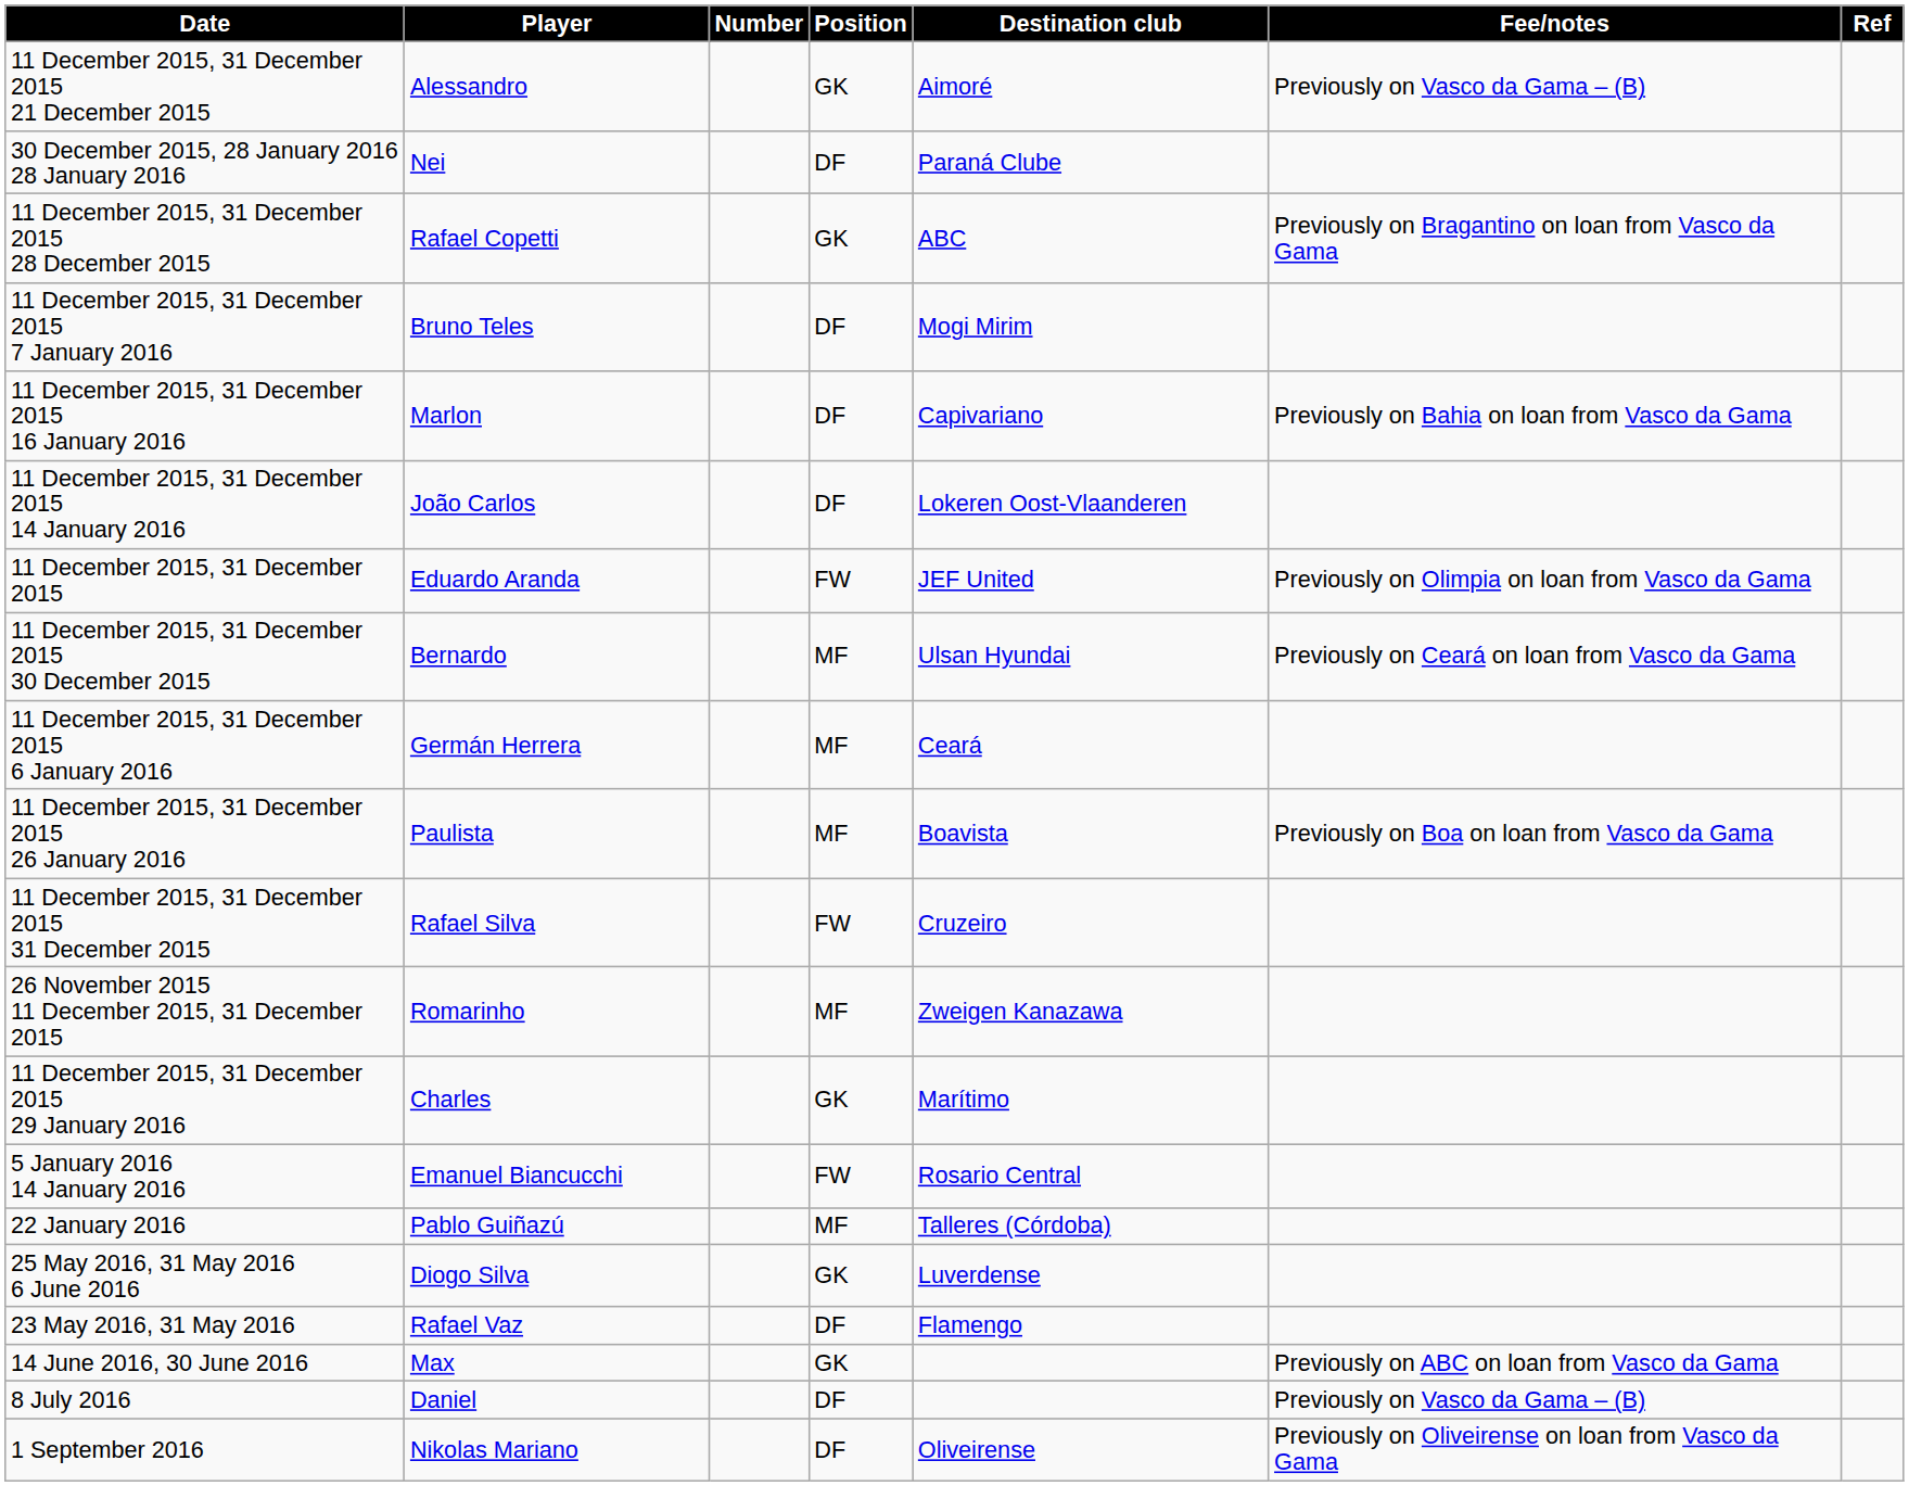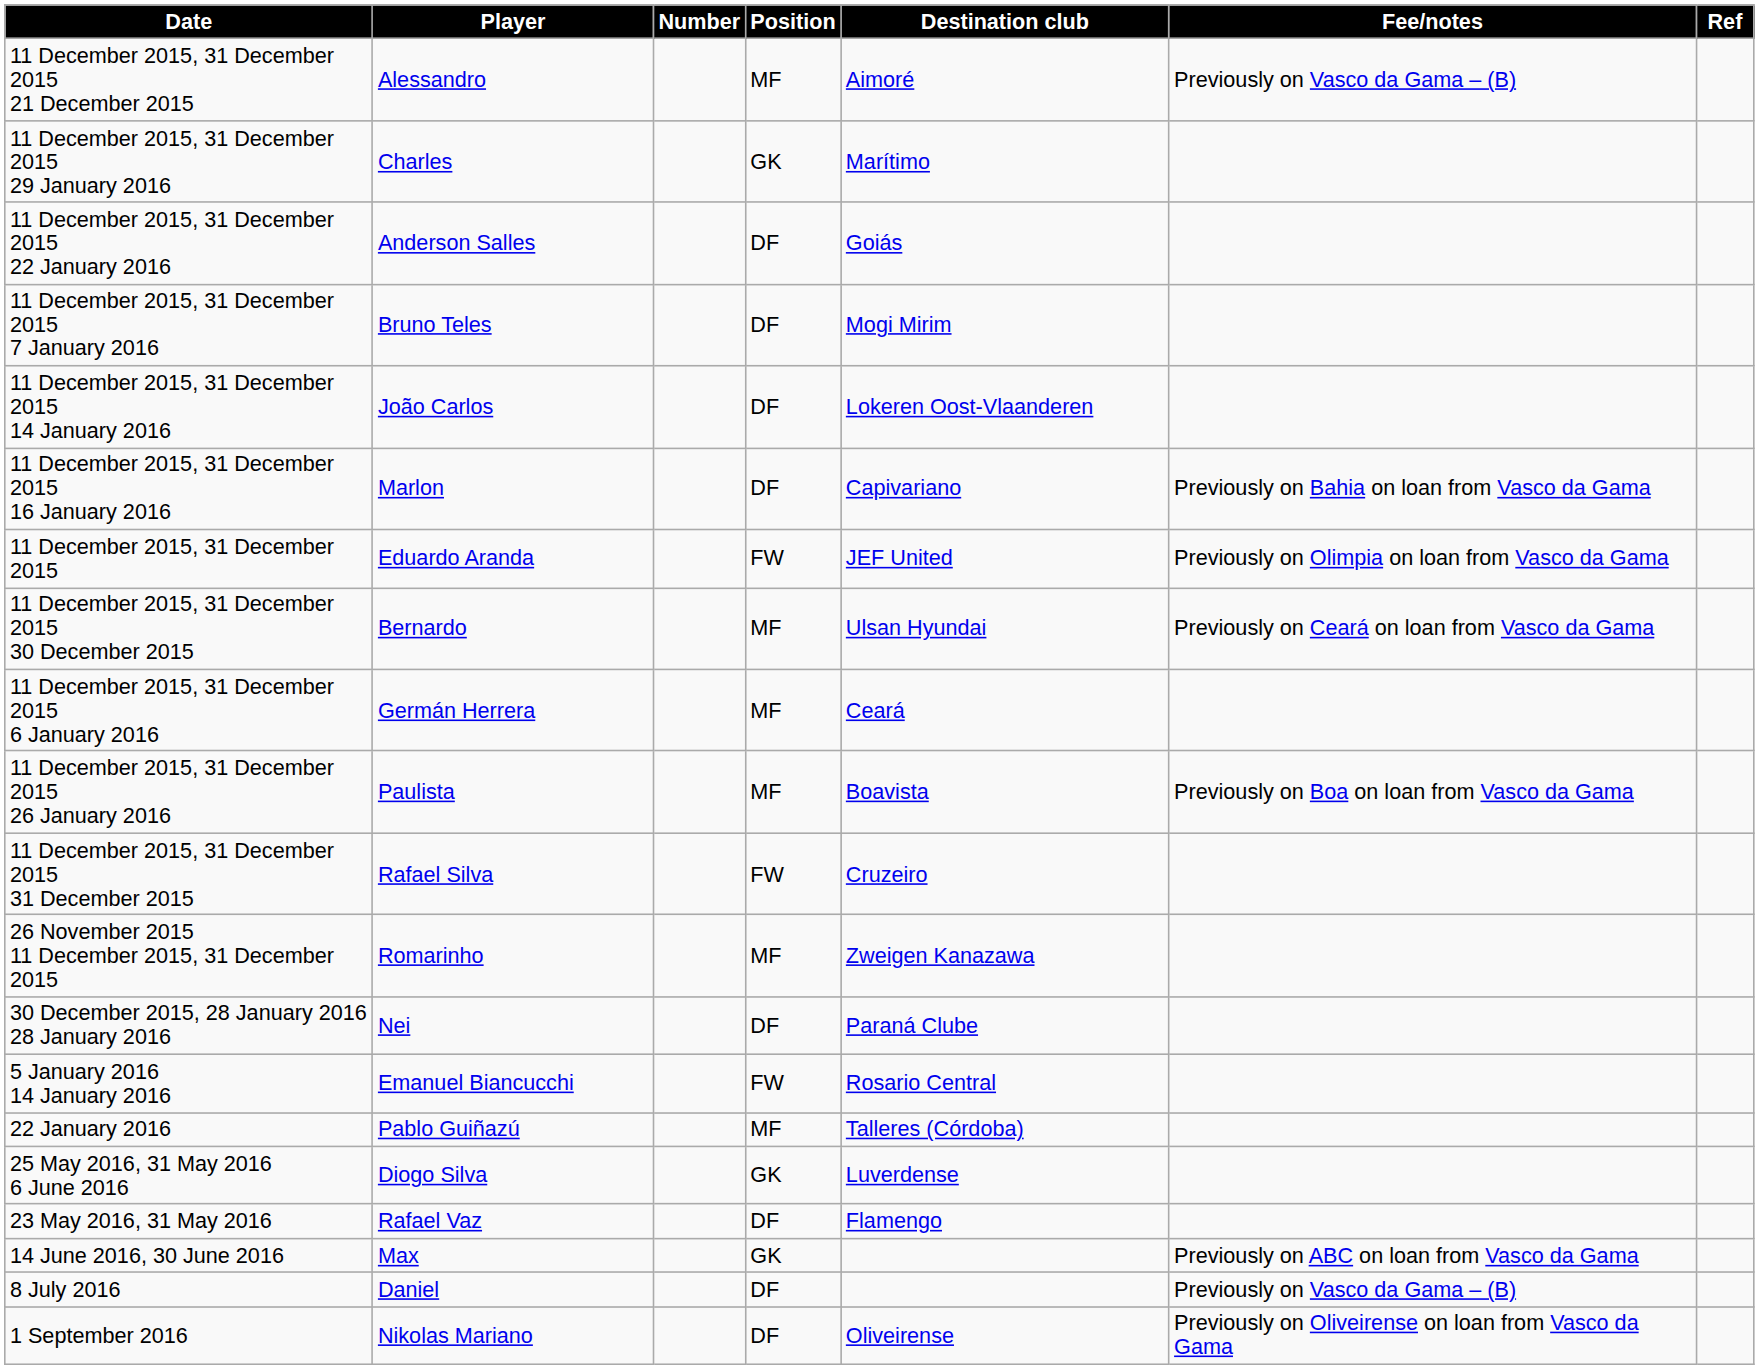11 December 2015, 31 December 2015 21 December 2015 | Position: GK -> MF
rows swapped: 11 December 2015, 31 December 2015 29 January 2016 <-> 30 December 2015, 28 January 2016 28 January 2016
- row: 11 December 2015, 31 December 2015 28 December 2015 | Rafael Copetti | GK | ABC | Previously on Bragantino on loan from Vasco da Gama
+ row: 11 December 2015, 31 December 2015 22 January 2016 | Anderson Salles | DF | Goiás
rows swapped: 11 December 2015, 31 December 2015 14 January 2016 <-> 11 December 2015, 31 December 2015 16 January 2016
